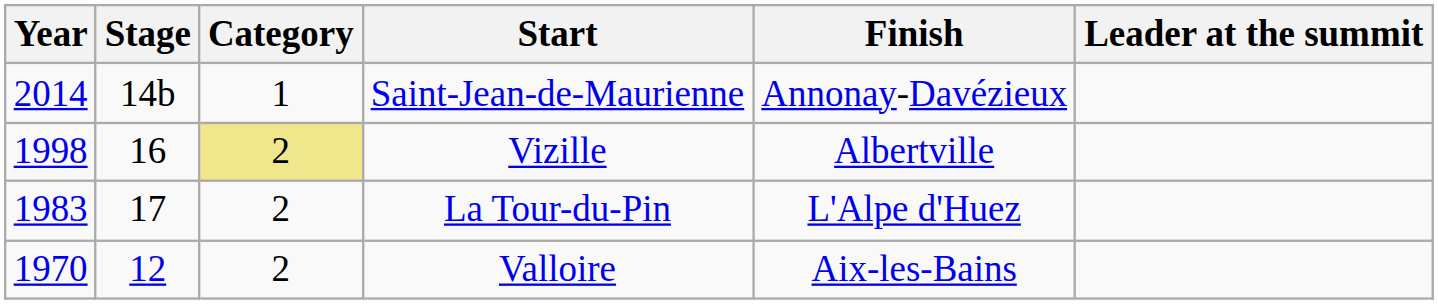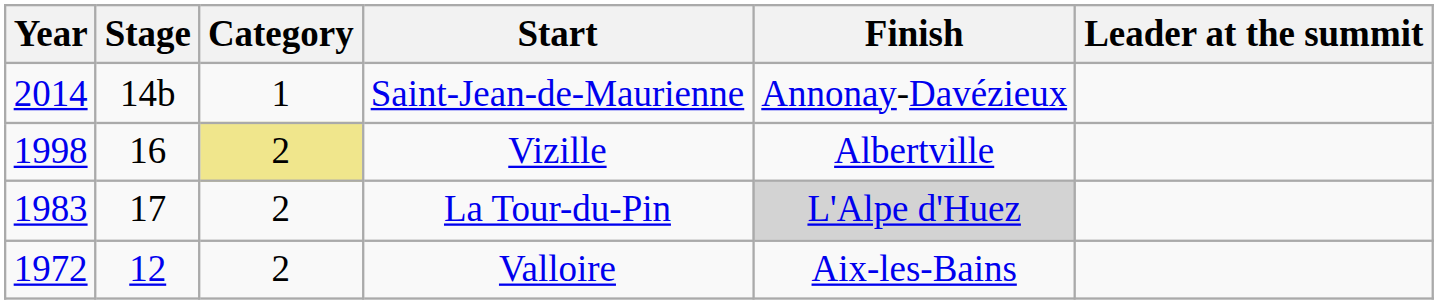La Tour-du-Pin | Finish: no background -> lightgrey background
Valloire | Year: 1970 -> 1972
